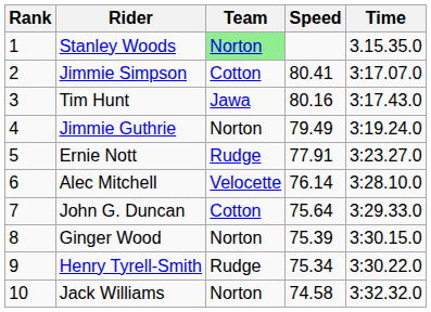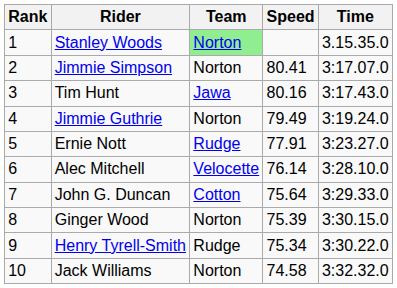Jimmie Simpson | Team: Cotton -> Norton
